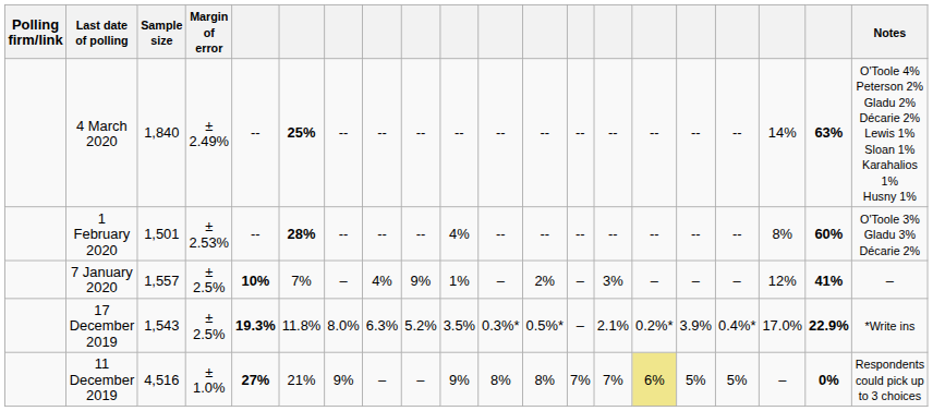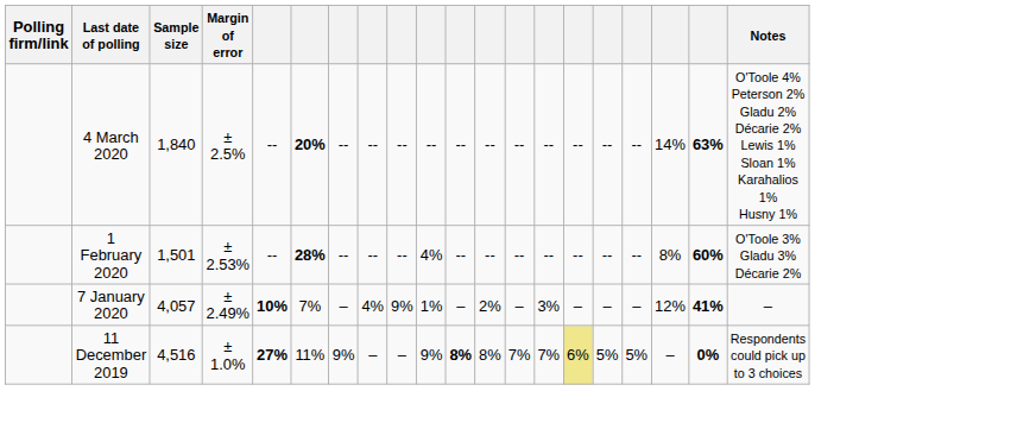4 March 2020 | Margin of error: ± 2.49% -> ± 2.5%
4 March 2020 | column 6: 25% -> 20%
7 January 2020 | Sample size: 1,557 -> 4,057
7 January 2020 | Margin of error: ± 2.5% -> ± 2.49%
- row: 17 December 2019 | 1,543 | ± 2.5% | 19.3% | 11.8% | 8.0% | 6.3% | 5.2% | 3.5% | 0.3%* | 0.5%* | – | 2.1% | 0.2%* | 3.9% | 0.4%* | 17.0% | 22.9% | *Write ins
11 December 2019 | column 6: 21% -> 11%
11 December 2019 | column 11: normal -> bold
